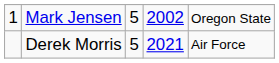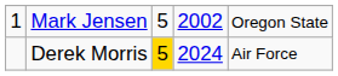Derek Morris | column 3: no background -> gold background
Derek Morris | column 4: 2021 -> 2024
